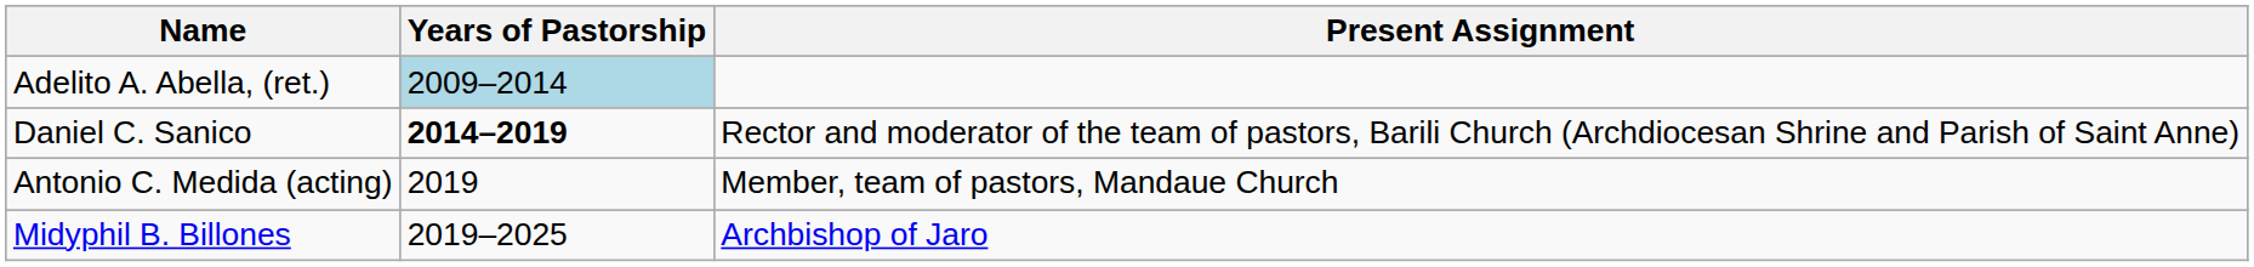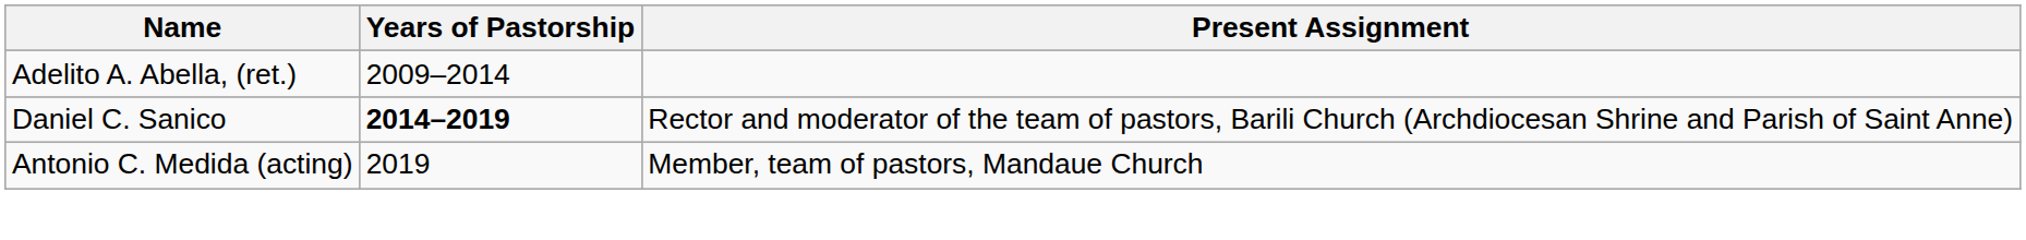Adelito A. Abella, (ret.) | Years of Pastorship: lightblue background -> no background
- row: Midyphil B. Billones | 2019–2025 | Archbishop of Jaro
